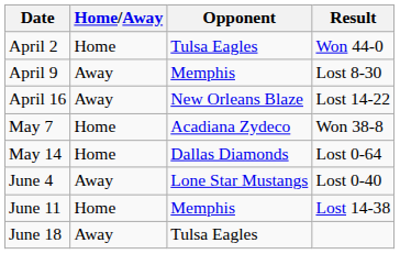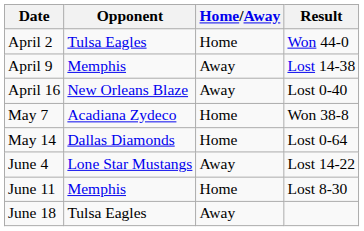columns swapped: Opponent <-> Home/Away
April 9 | Result: Lost 8-30 -> Lost 14-38
April 16 | Result: Lost 14-22 -> Lost 0-40
June 4 | Result: Lost 0-40 -> Lost 14-22
June 11 | Result: Lost 14-38 -> Lost 8-30
